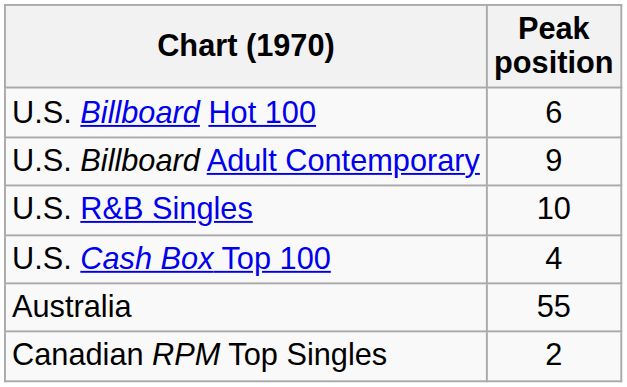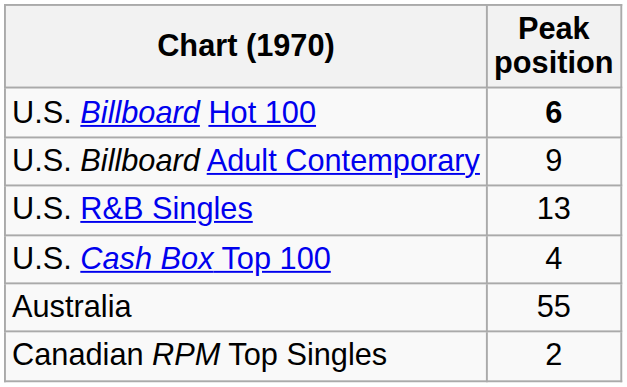U.S. Billboard Hot 100 | Peak position: normal -> bold
U.S. R&B Singles | Peak position: 10 -> 13
